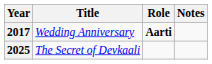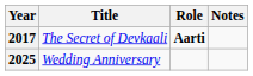2017 | Title: Wedding Anniversary -> The Secret of Devkaali
2025 | Title: The Secret of Devkaali -> Wedding Anniversary
